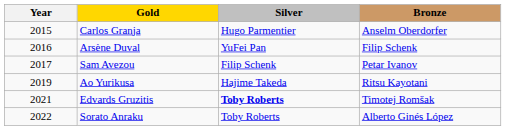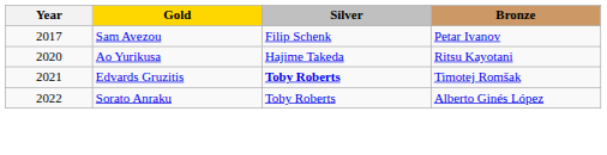- row: 2015 | Carlos Granja | Hugo Parmentier | Anselm Oberdorfer
- row: 2016 | Arsène Duval | YuFei Pan | Filip Schenk
Ao Yurikusa | Year: 2019 -> 2020
